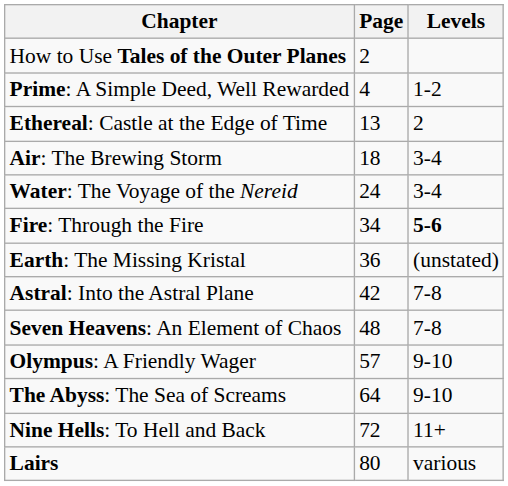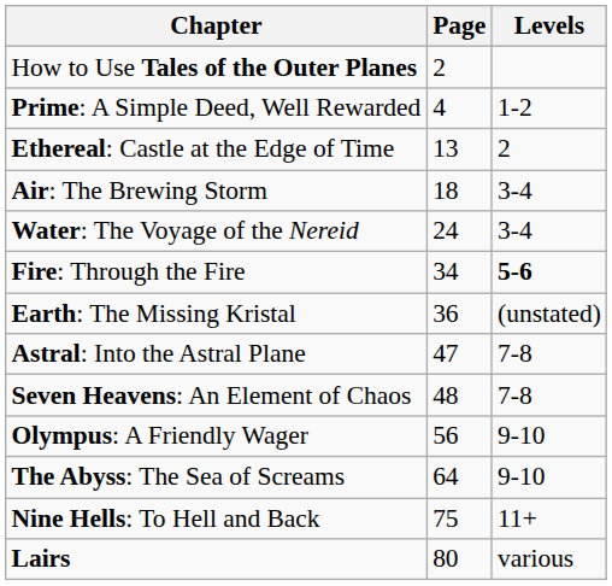Astral: Into the Astral Plane | Page: 42 -> 47
Olympus: A Friendly Wager | Page: 57 -> 56
Nine Hells: To Hell and Back | Page: 72 -> 75
